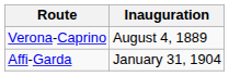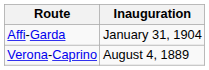rows swapped: Verona-Caprino <-> Affi-Garda
